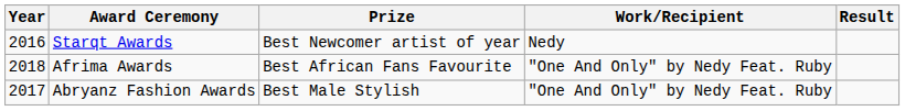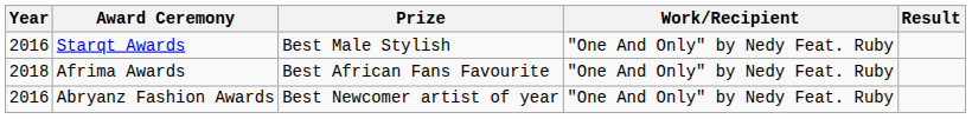Starqt Awards | Prize: Best Newcomer artist of year -> Best Male Stylish
Starqt Awards | Work/Recipient: Nedy -> "One And Only" by Nedy Feat. Ruby
Abryanz Fashion Awards | Year: 2017 -> 2016
Abryanz Fashion Awards | Prize: Best Male Stylish -> Best Newcomer artist of year
